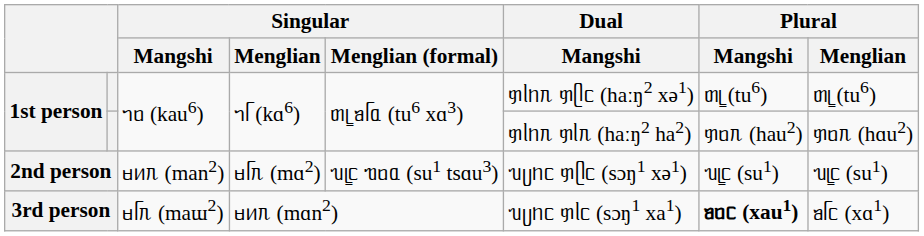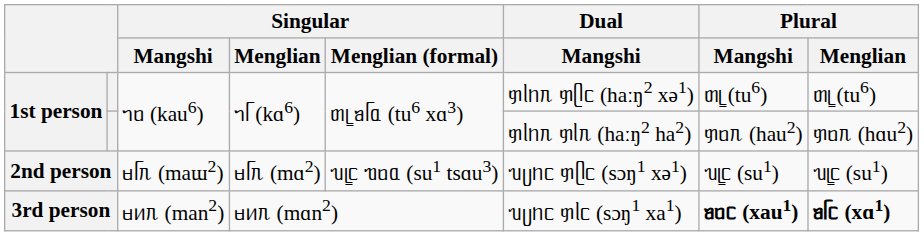2nd person | Singular / Mangshi: ᥛᥢᥰ (man2) -> ᥛᥬᥰ (maɯ2)
3rd person | Singular / Mangshi: ᥛᥬᥰ (maɯ2) -> ᥛᥢᥰ (man2)
3rd person | Plural / Menglian: normal -> bold
